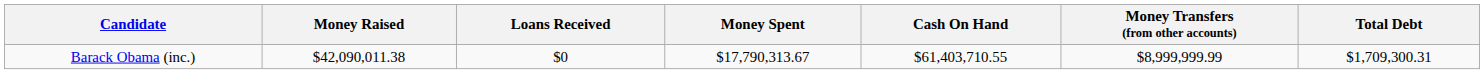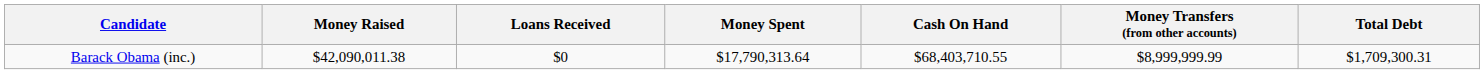Barack Obama (inc.) | Money Spent: $17,790,313.67 -> $17,790,313.64
Barack Obama (inc.) | Cash On Hand: $61,403,710.55 -> $68,403,710.55
